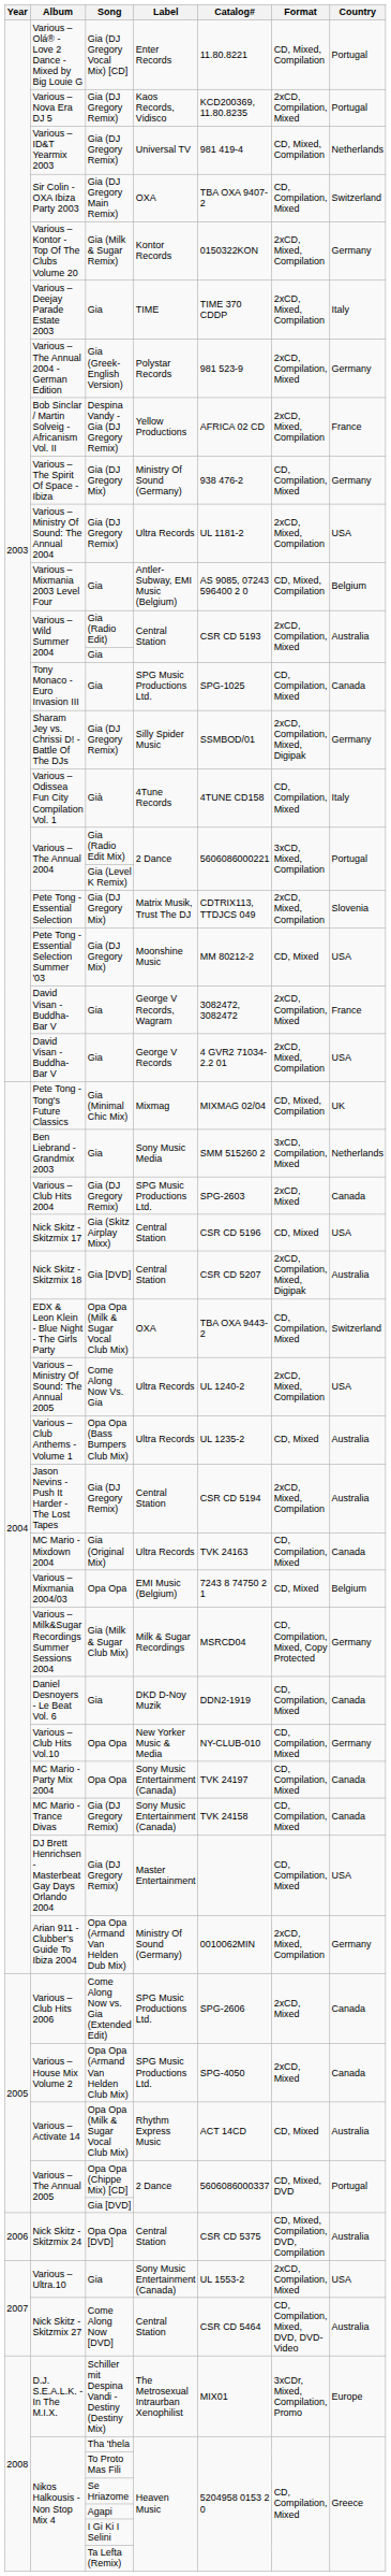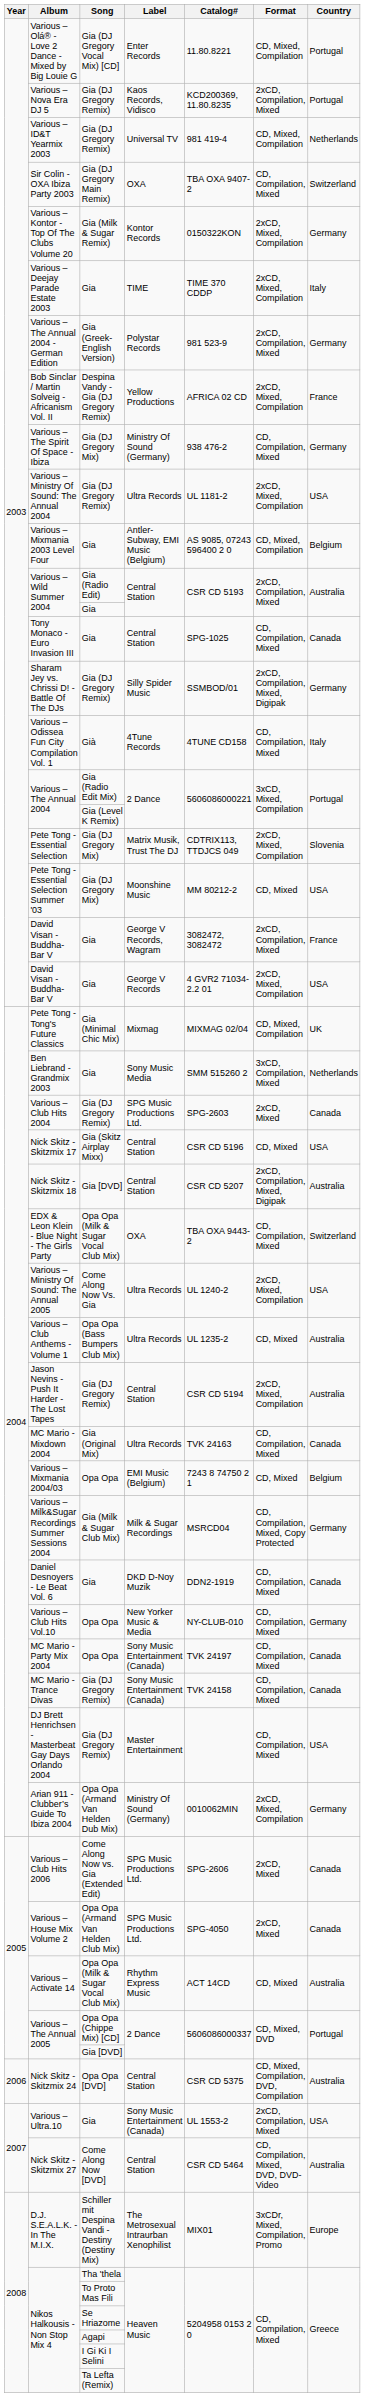Tony Monaco - Euro Invasion III | Label: SPG Music Productions Ltd. -> Central Station
